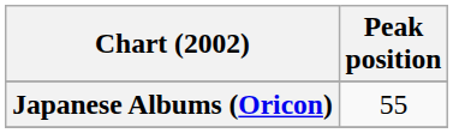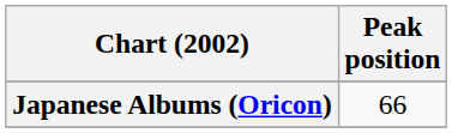Japanese Albums (Oricon) | Peak position: 55 -> 66
